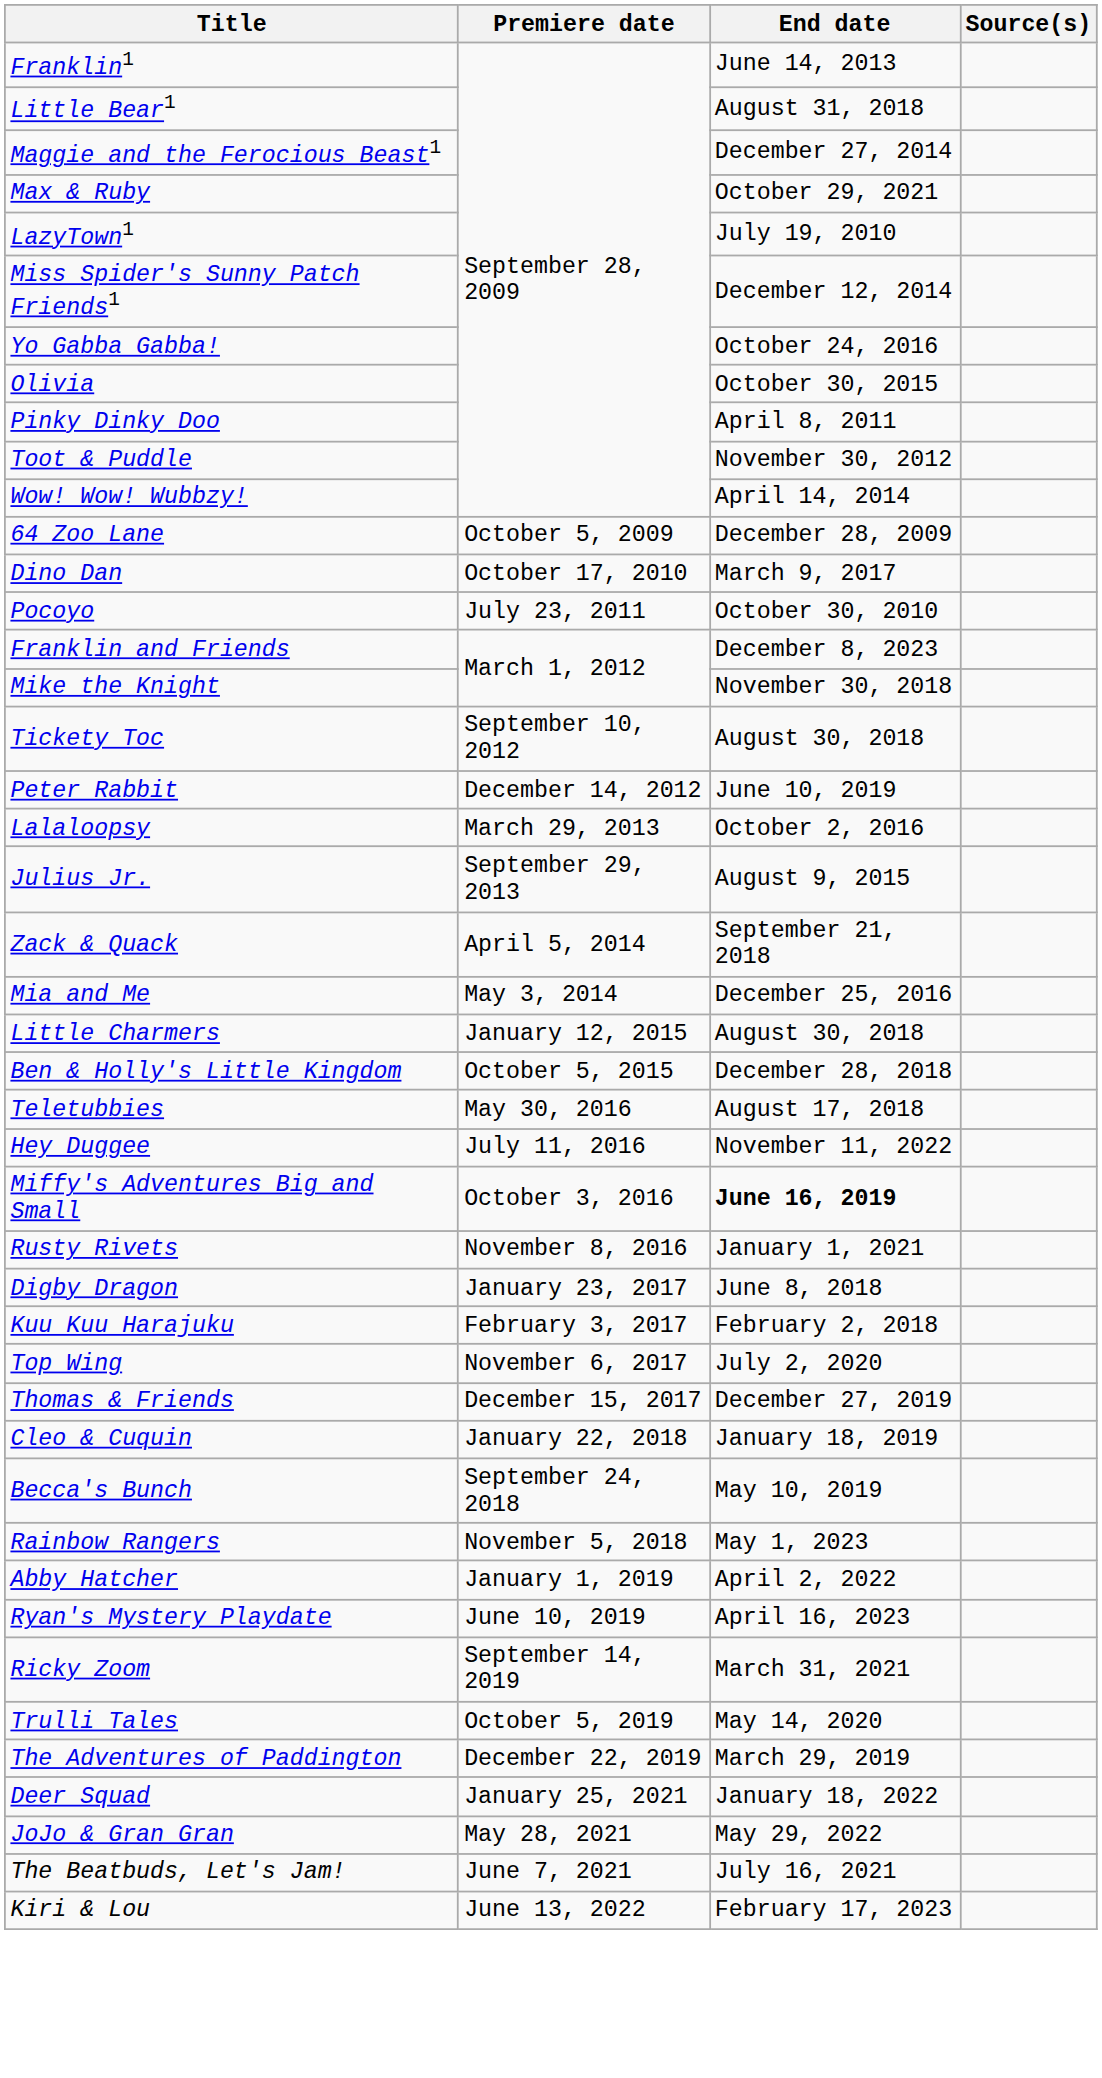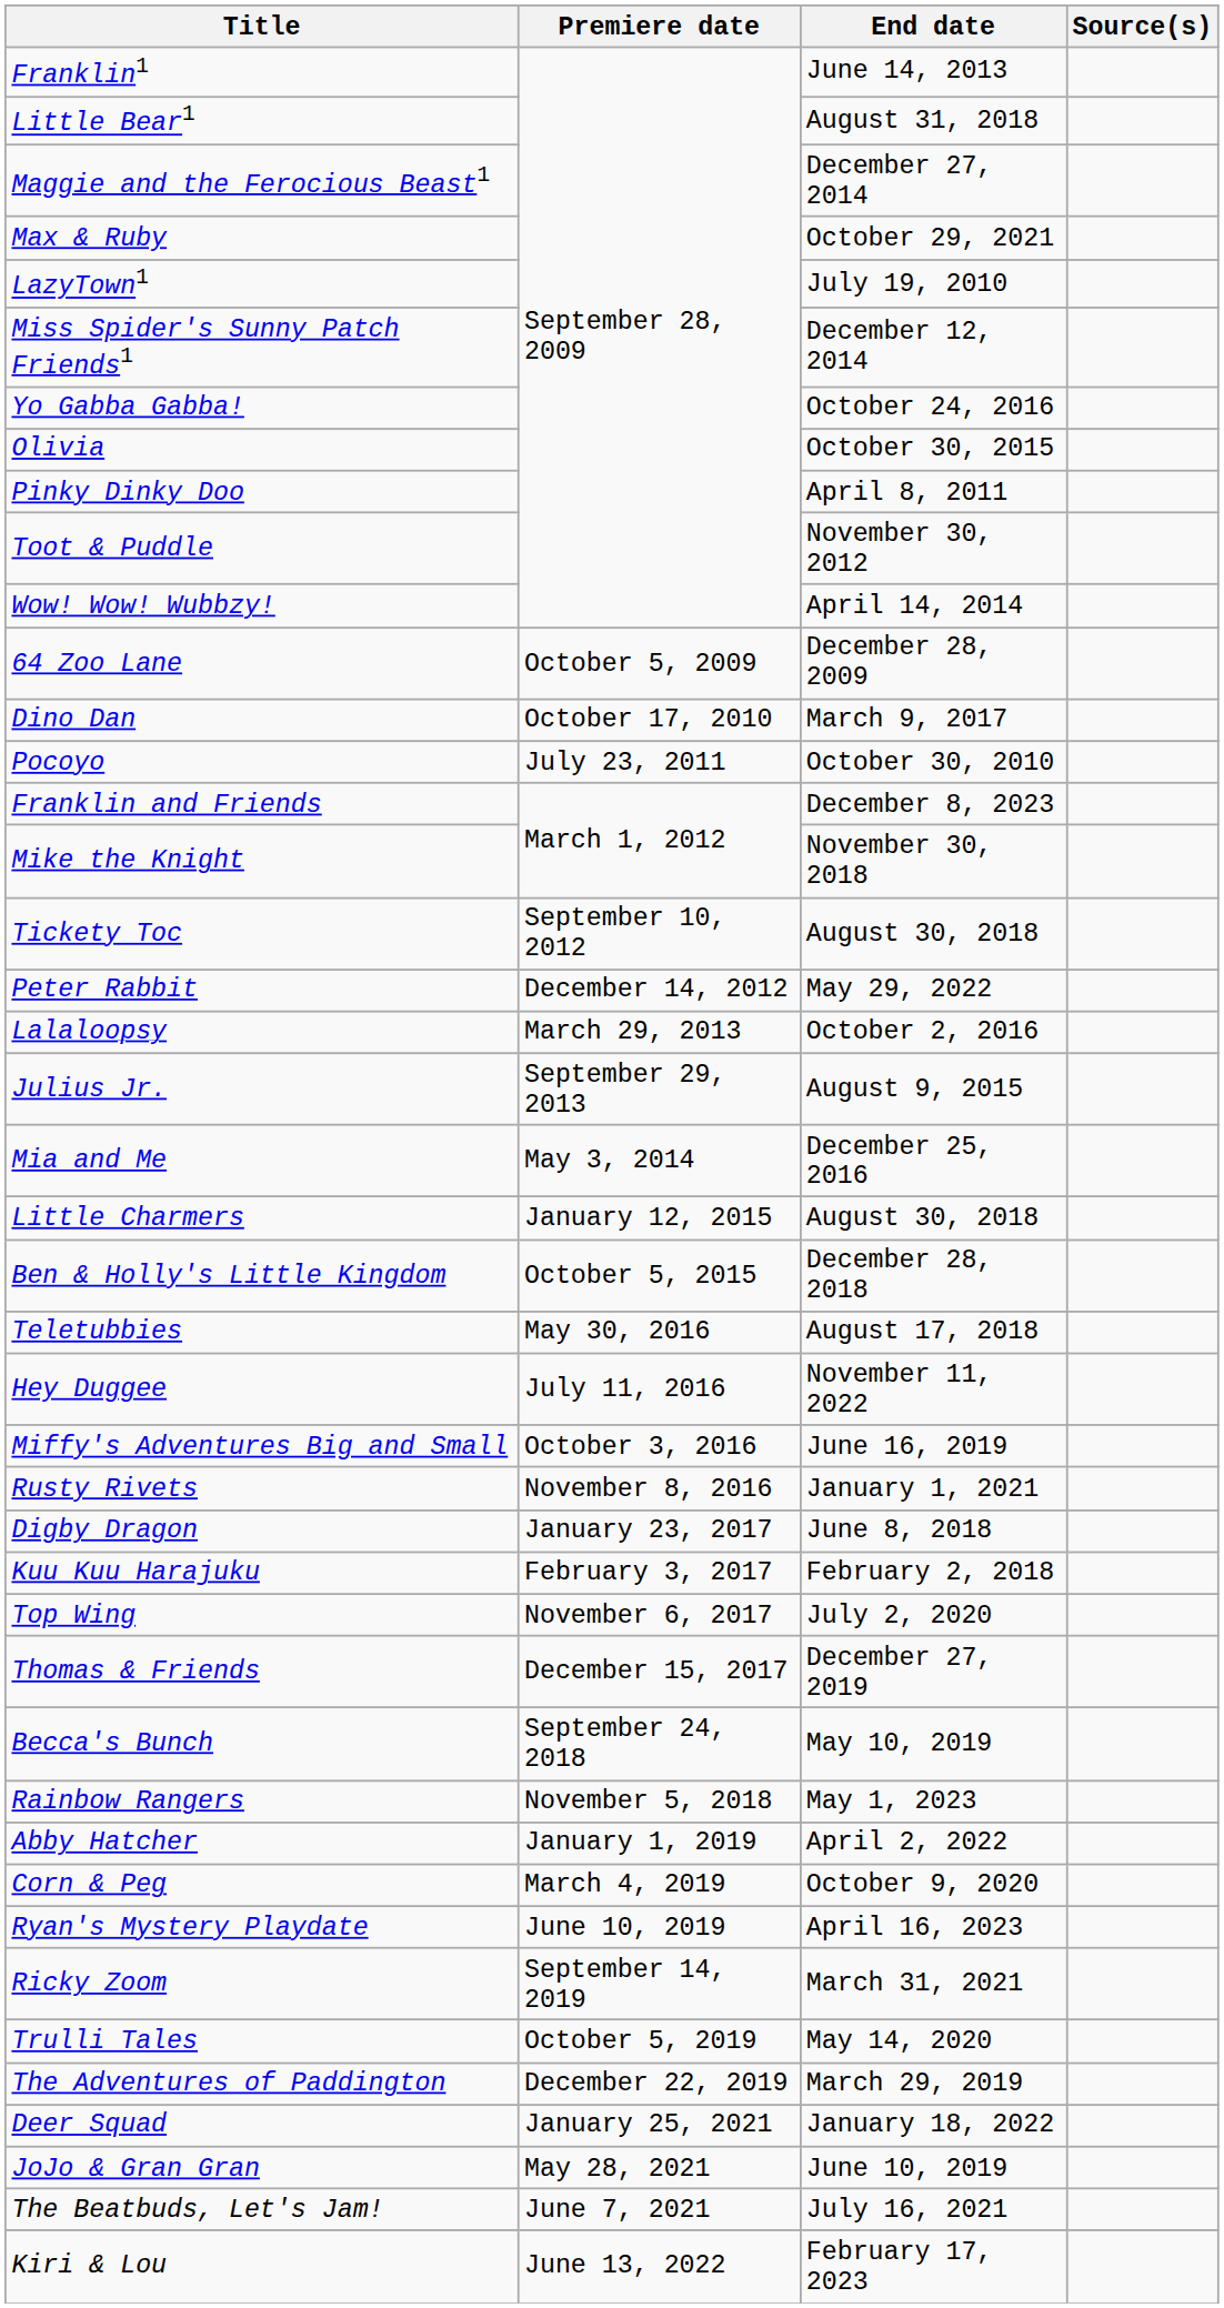Peter Rabbit | End date: June 10, 2019 -> May 29, 2022
- row: Zack & Quack | April 5, 2014 | September 21, 2018
Miffy's Adventures Big and Small | End date: bold -> normal
- row: Cleo & Cuquin | January 22, 2018 | January 18, 2019
+ row: Corn & Peg | March 4, 2019 | October 9, 2020
JoJo & Gran Gran | End date: May 29, 2022 -> June 10, 2019
